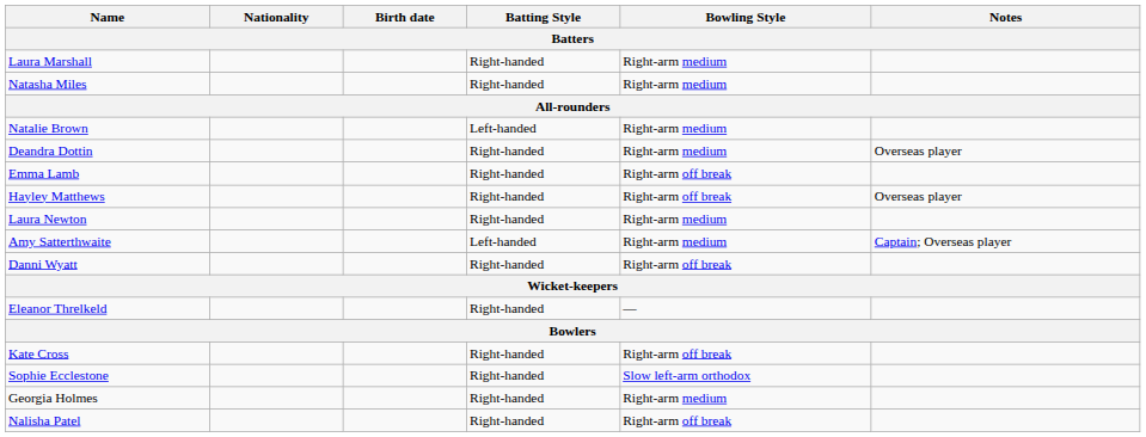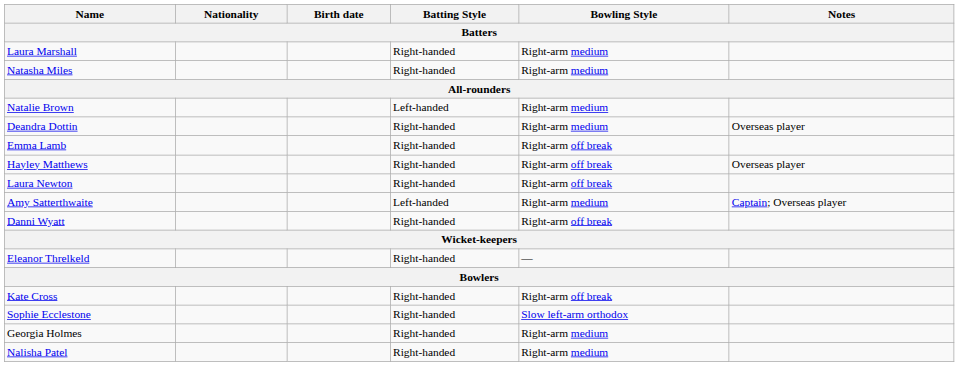Laura Newton | Bowling Style: Right-arm medium -> Right-arm off break
Nalisha Patel | Bowling Style: Right-arm off break -> Right-arm medium
